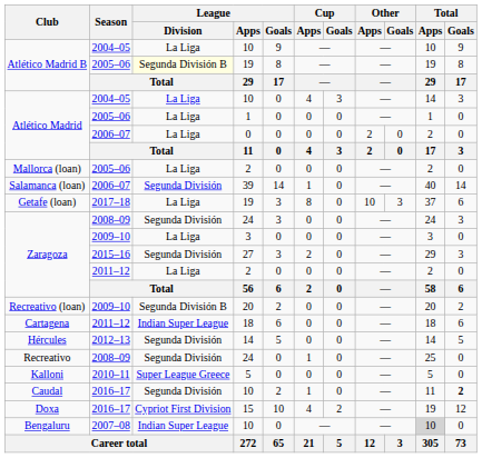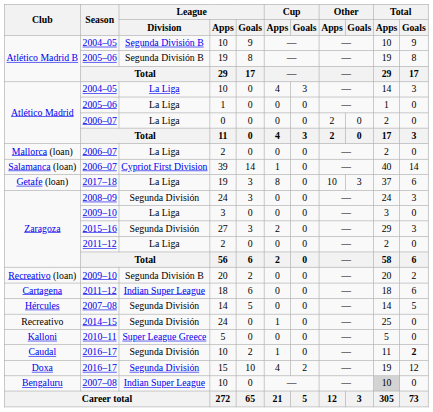Atlético Madrid B / 10 | League / Division: La Liga -> Segunda División B
Atlético Madrid B / 19 | League / Division: lightyellow background -> no background
Mallorca (loan) | Season: 2005–06 -> 2006–07
Salamanca (loan) | League / Division: Segunda División -> Cypriot First Division
Hércules | Season: 2012–13 -> 2007–08
Recreativo | Season: 2008–09 -> 2014–15
Doxa | League / Division: Cypriot First Division -> Segunda División
